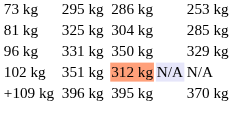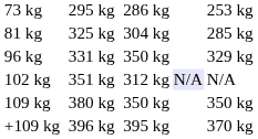102 kg | column 5: lightsalmon background -> no background
+ row: 109 kg | 380 kg | 350 kg | 350 kg
